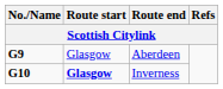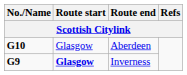Aberdeen | No./Name: G9 -> G10
Inverness | No./Name: G10 -> G9
